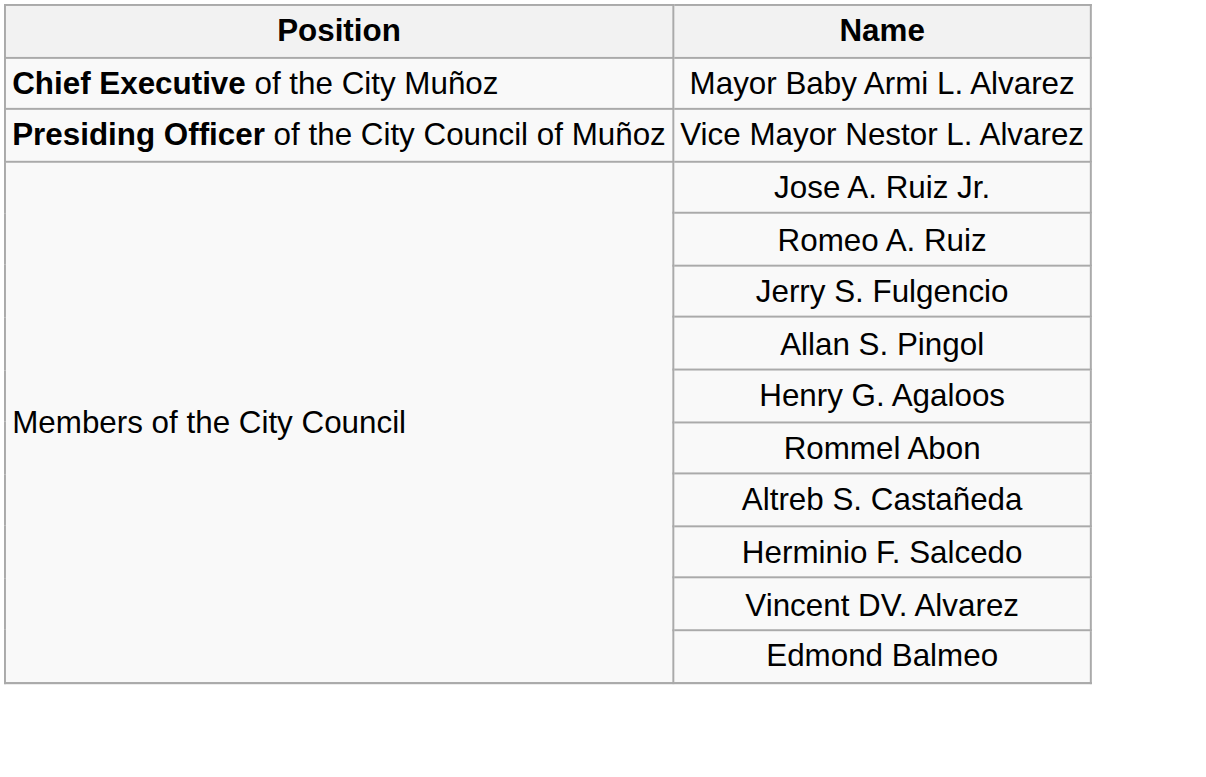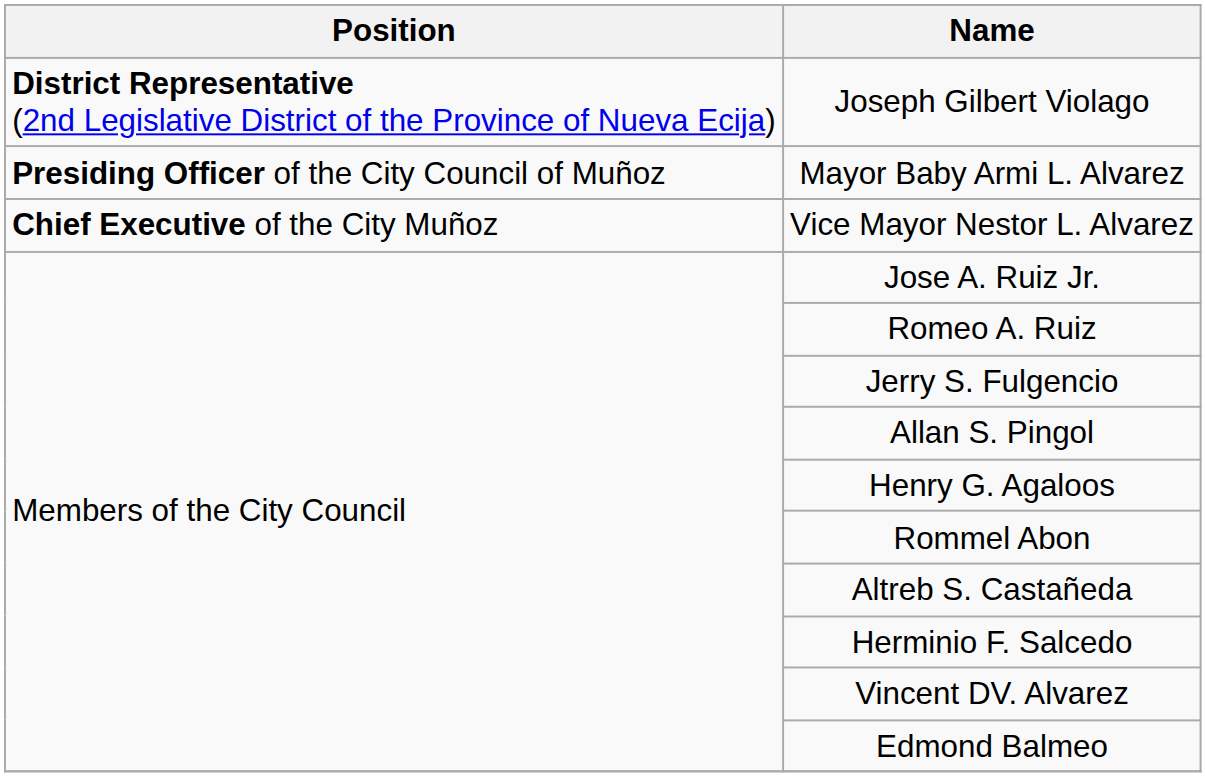+ row: District Representative (2nd Legislative District of the Province of Nueva Ecija) | Joseph Gilbert Violago
Mayor Baby Armi L. Alvarez | Position: Chief Executive of the City Muñoz -> Presiding Officer of the City Council of Muñoz
Vice Mayor Nestor L. Alvarez | Position: Presiding Officer of the City Council of Muñoz -> Chief Executive of the City Muñoz
